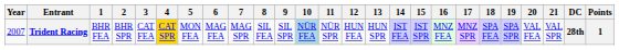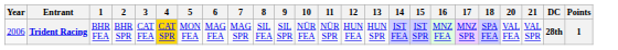- column: 19 | SPA SPR
Trident Racing | Year: 2007 -> 2006
Trident Racing | 10: lightblue background -> no background
